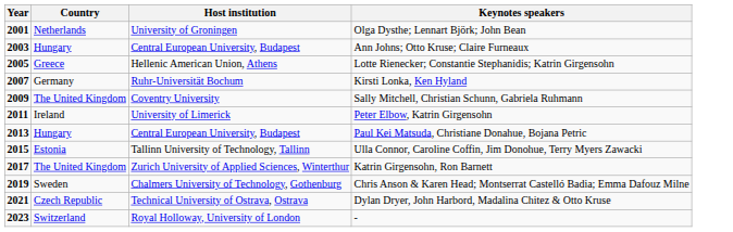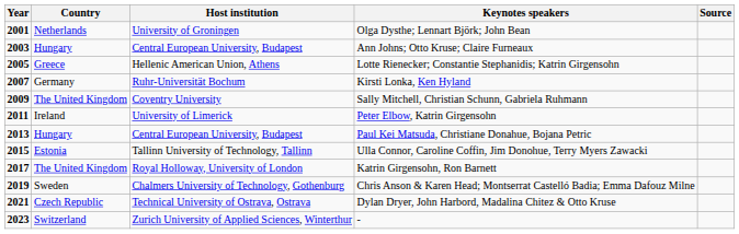+ column: Source
Katrin Girgensohn, Ron Barnett | Host institution: Zurich University of Applied Sciences, Winterthur -> Royal Holloway, University of London
- | Host institution: Royal Holloway, University of London -> Zurich University of Applied Sciences, Winterthur
